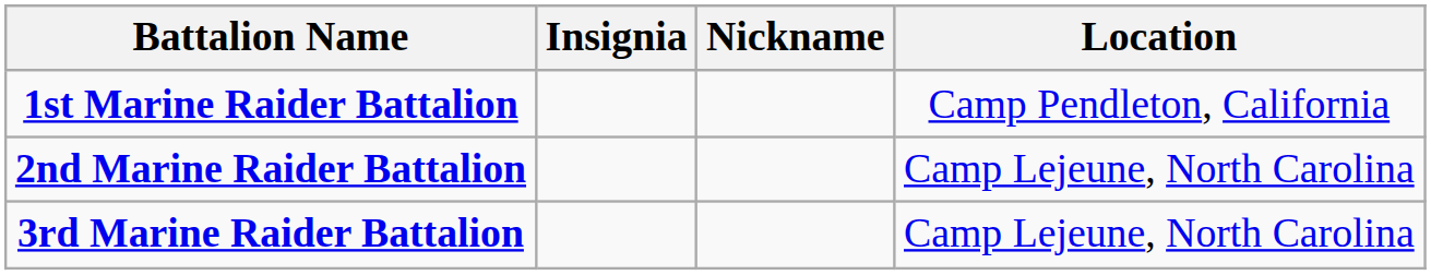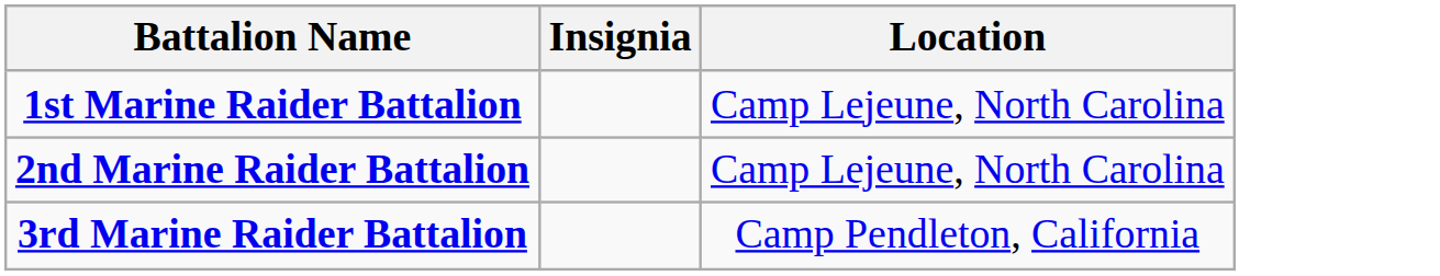- column: Nickname
1st Marine Raider Battalion | Location: Camp Pendleton, California -> Camp Lejeune, North Carolina
3rd Marine Raider Battalion | Location: Camp Lejeune, North Carolina -> Camp Pendleton, California
